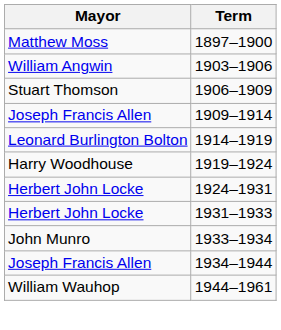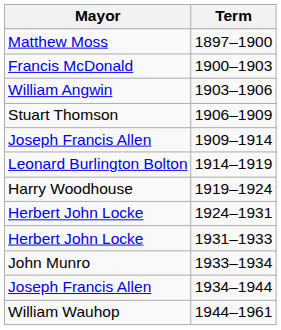+ row: Francis McDonald | 1900–1903
